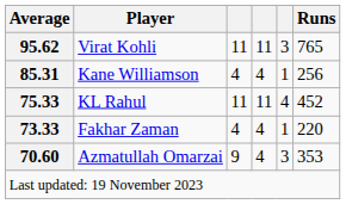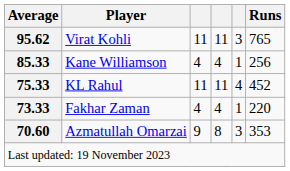Kane Williamson | Average: 85.31 -> 85.33
Azmatullah Omarzai | column 4: 4 -> 8
